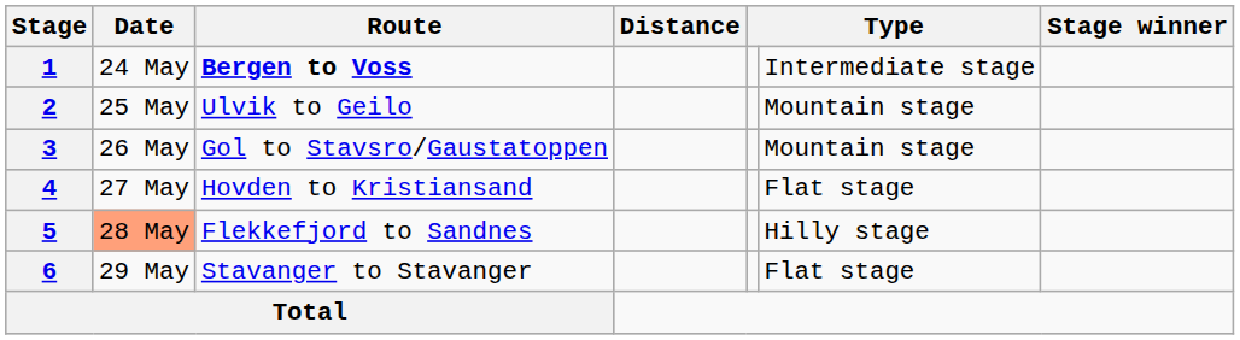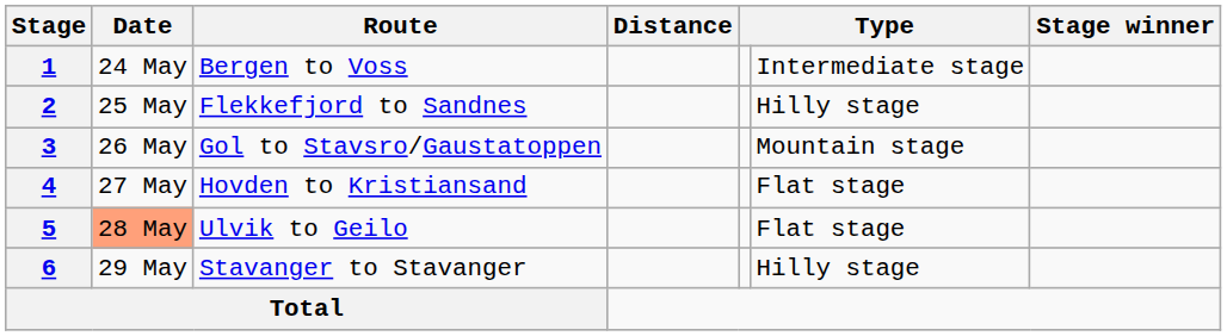1 | Route: bold -> normal
2 | Route: Ulvik to Geilo -> Flekkefjord to Sandnes
2 | column 6: Mountain stage -> Hilly stage
5 | Route: Flekkefjord to Sandnes -> Ulvik to Geilo
5 | column 6: Hilly stage -> Flat stage
6 | column 6: Flat stage -> Hilly stage
